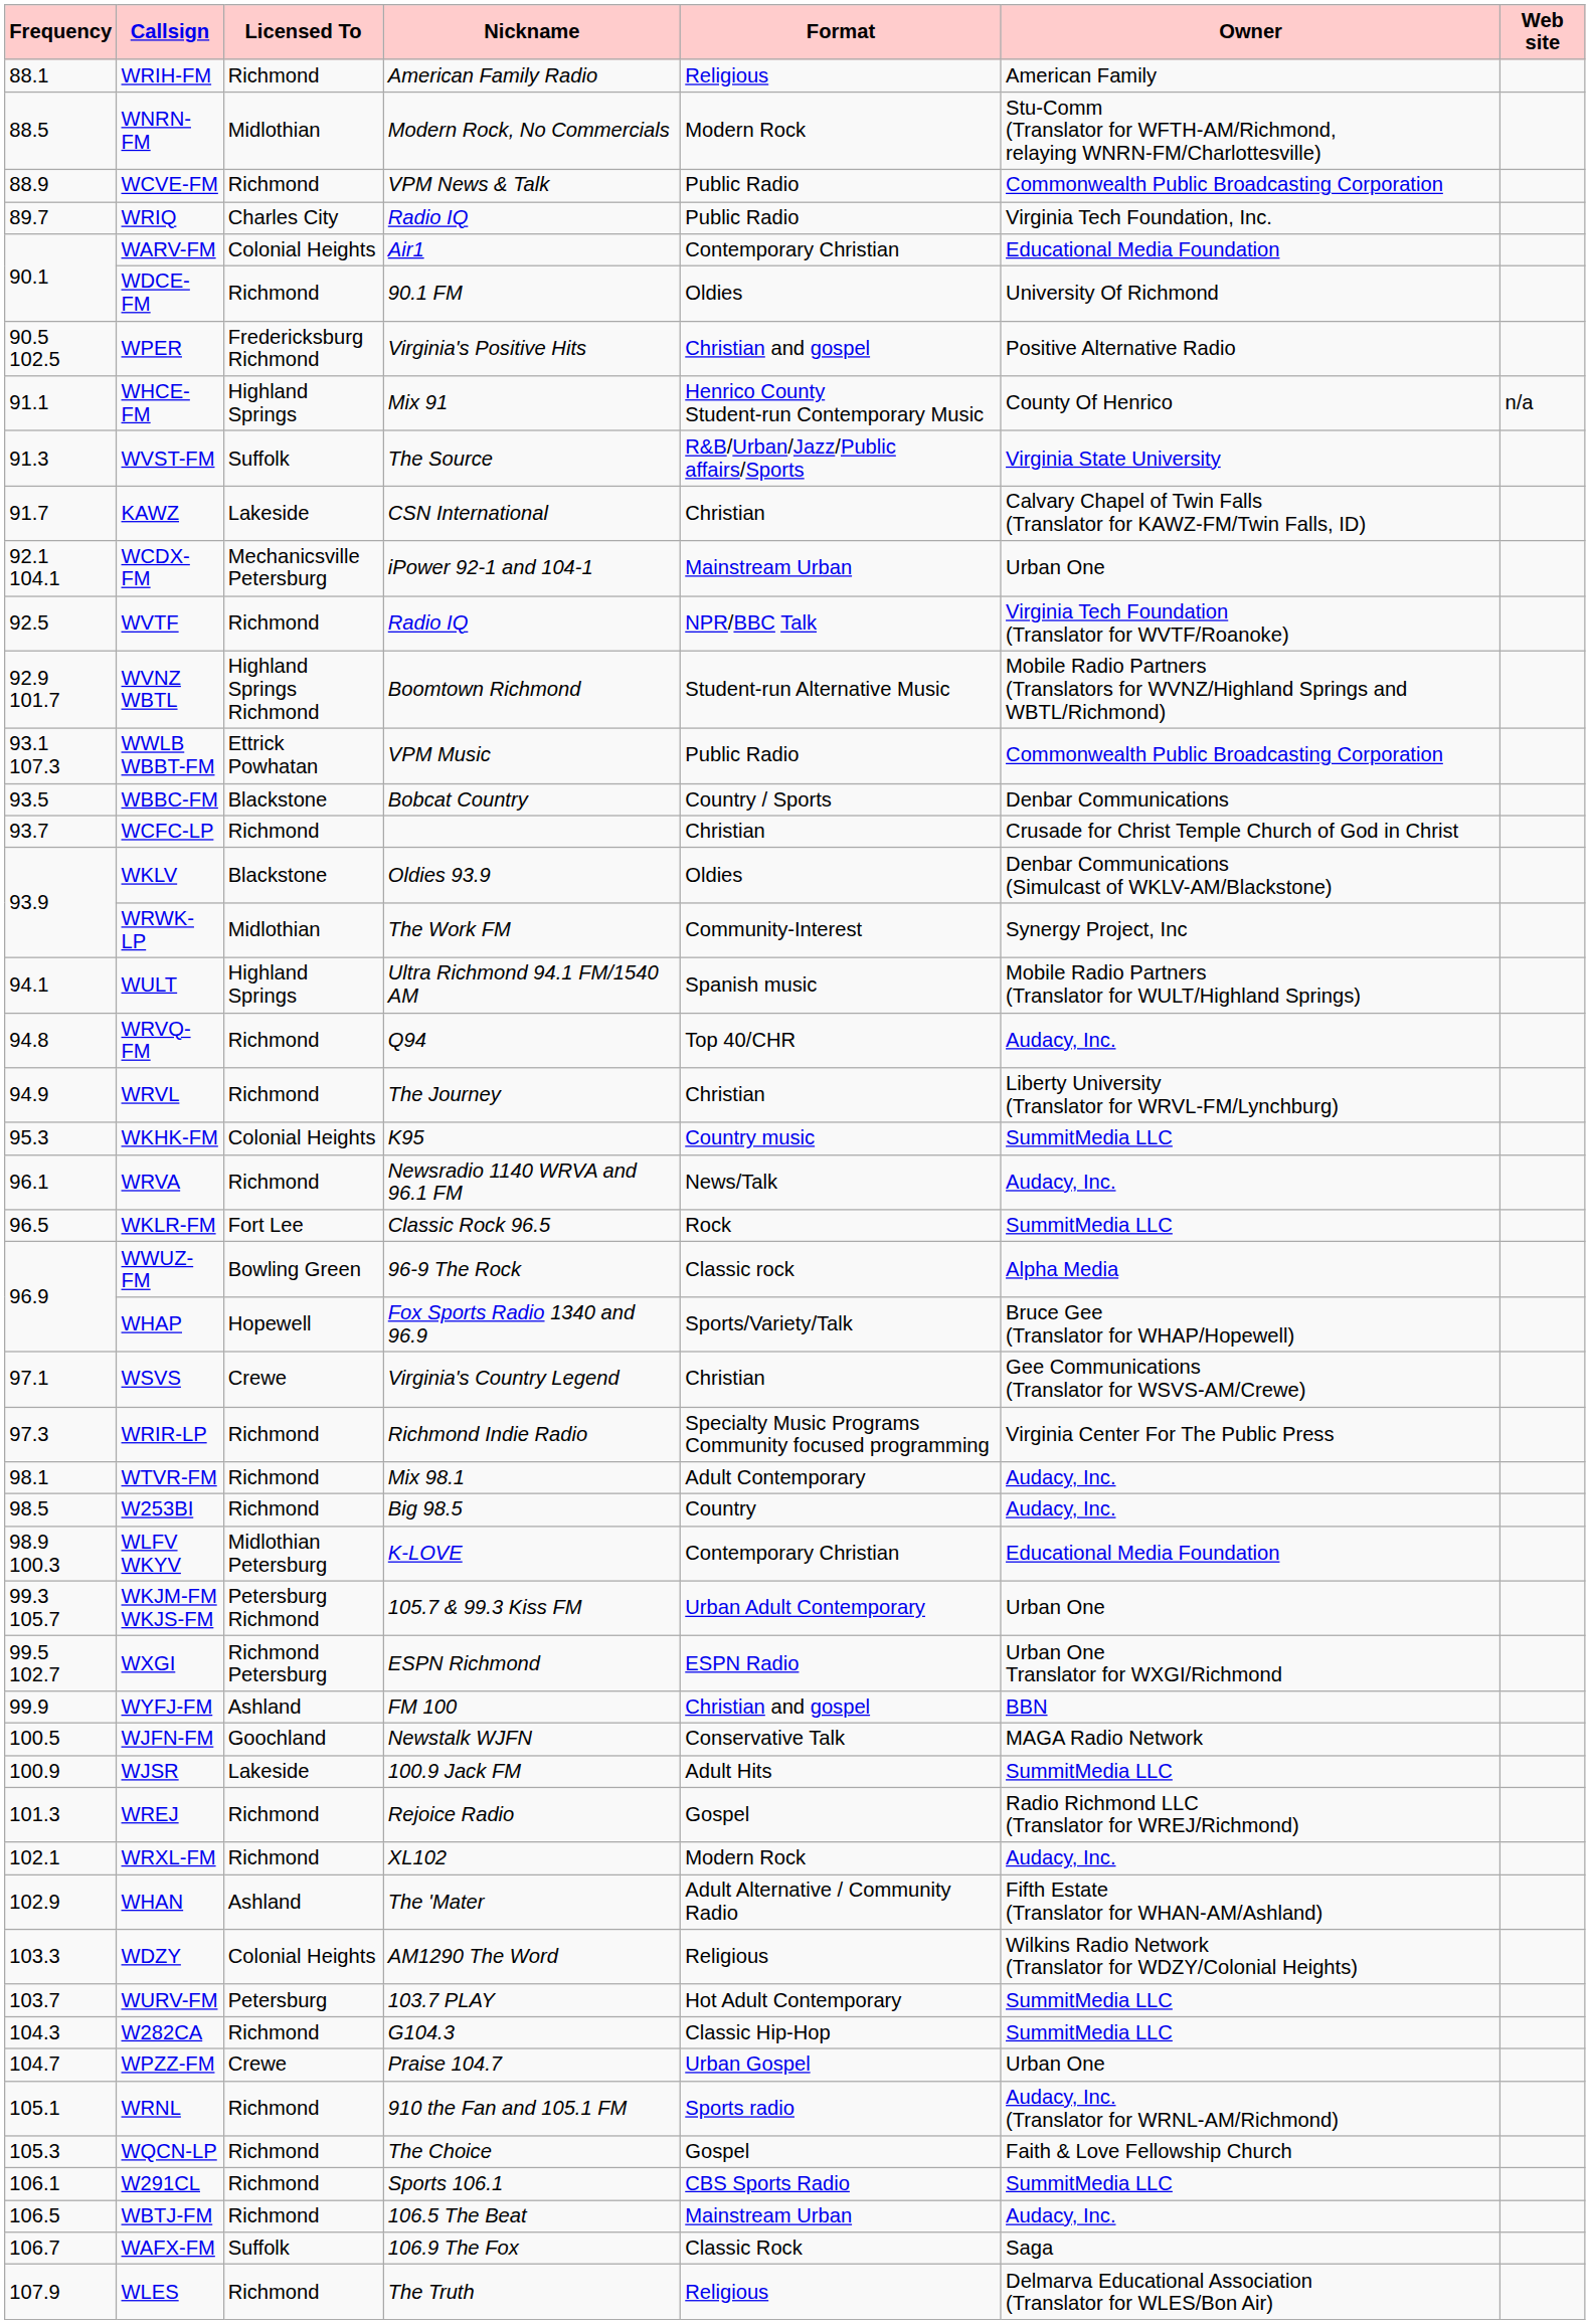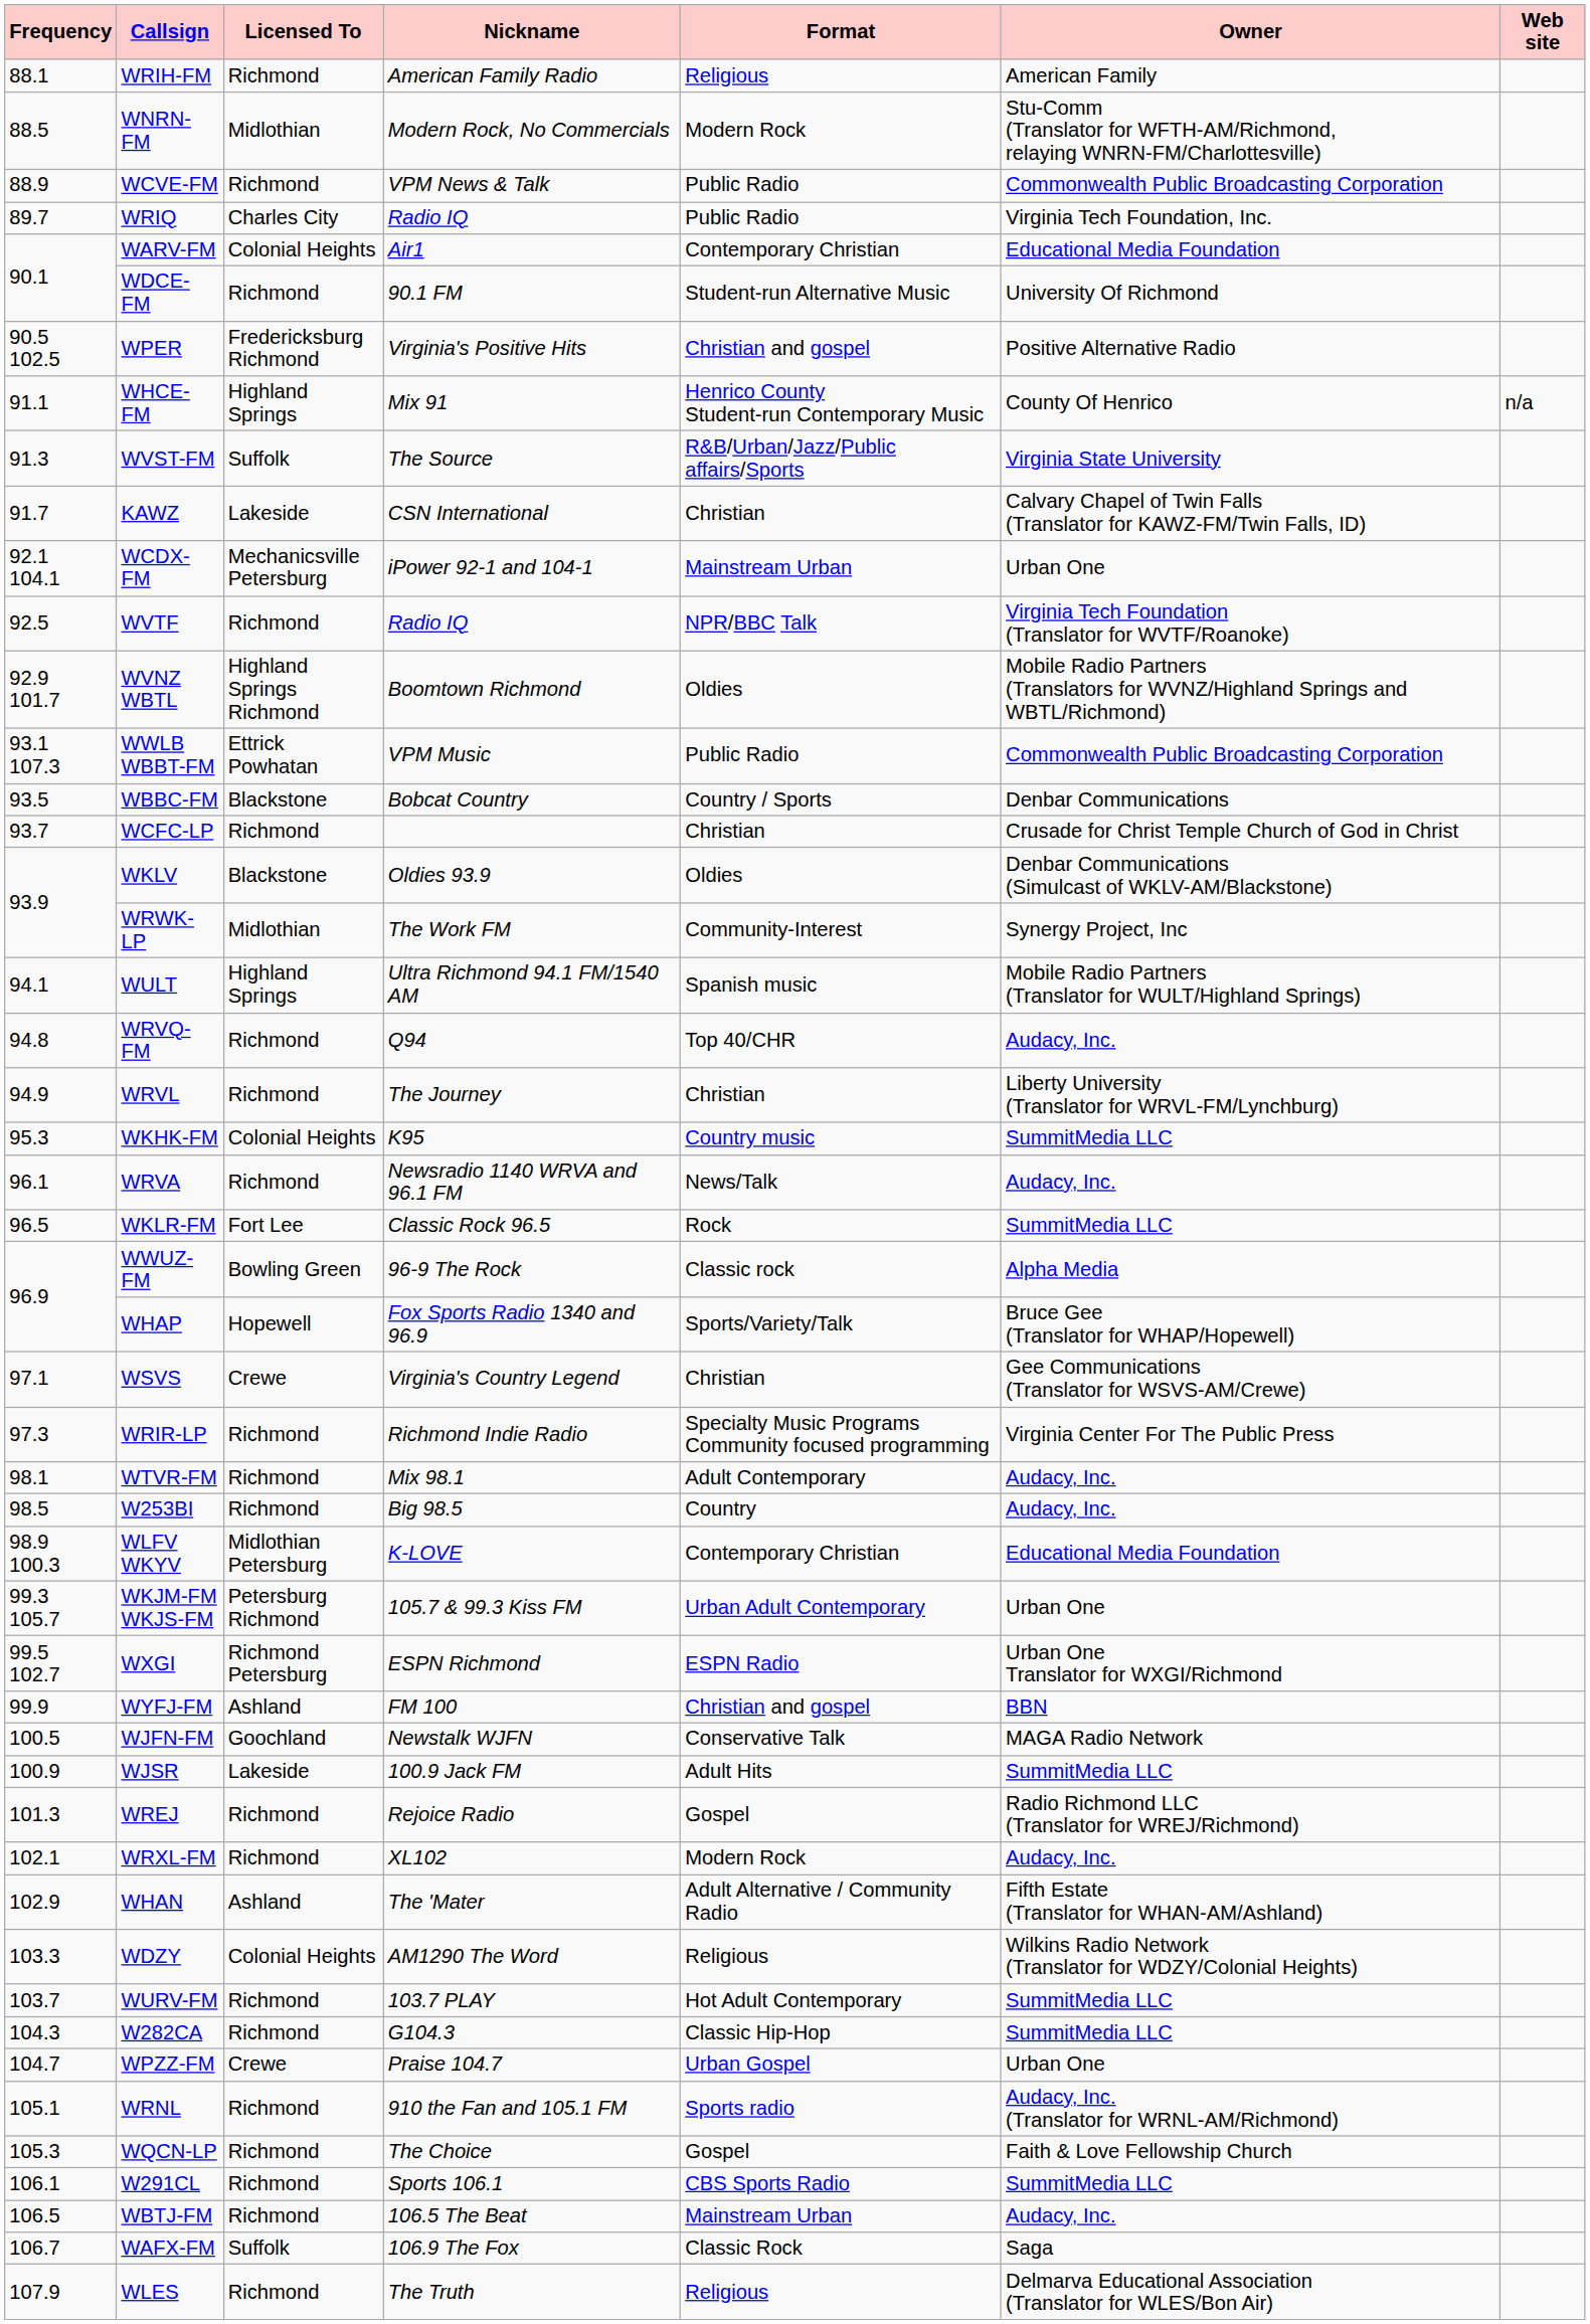WDCE-FM | Format: Oldies -> Student-run Alternative Music
WVNZ WBTL | Format: Student-run Alternative Music -> Oldies
WURV-FM | Licensed To: Petersburg -> Richmond
